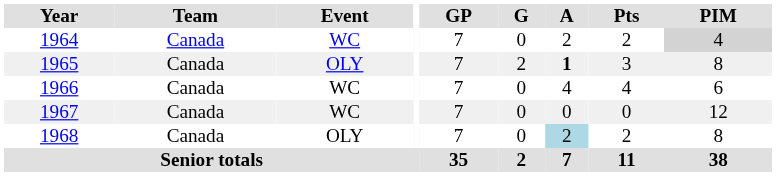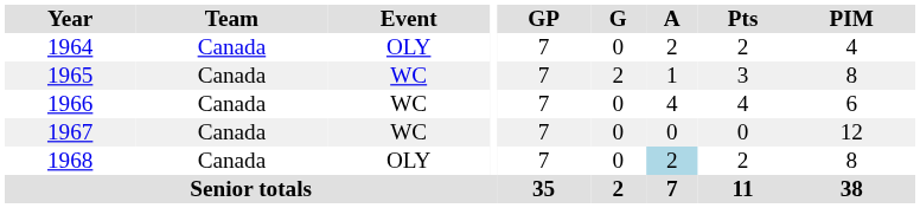1964 | Event: WC -> OLY
1964 | PIM: lightgrey background -> no background
1965 | Event: OLY -> WC
1965 | A: bold -> normal
